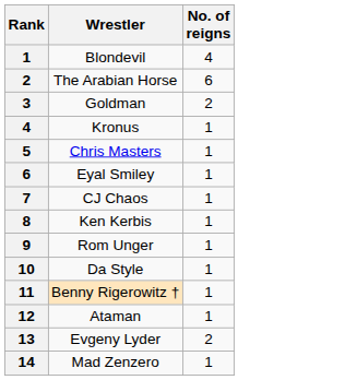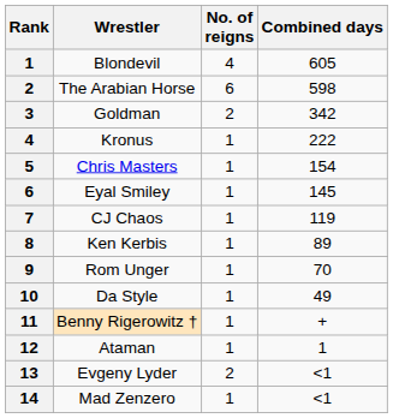+ column: Combined days | 605 | 598 | 342 | 222 | 154 | 145 | 119 | 89 | 70 | 49 | + | 1 | <1 | <1
